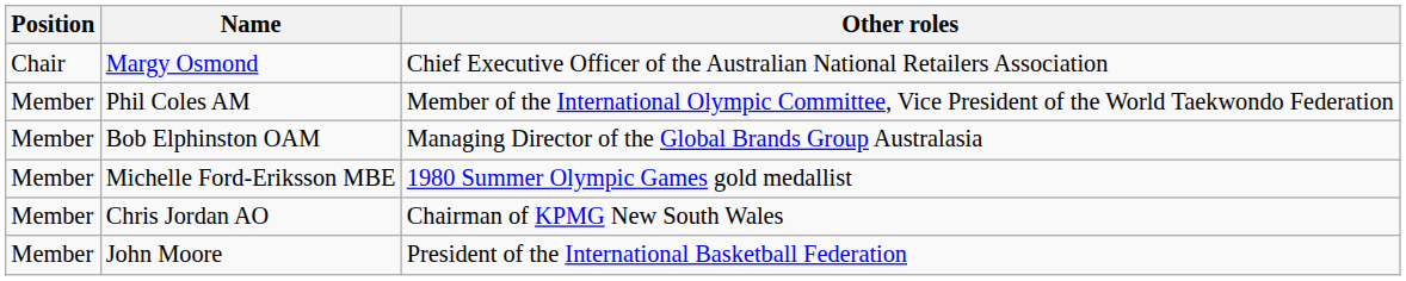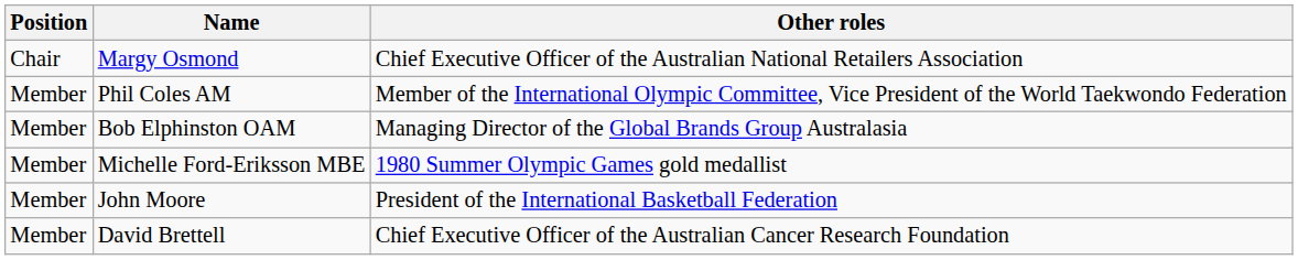- row: Member | Chris Jordan AO | Chairman of KPMG New South Wales
+ row: Member | David Brettell | Chief Executive Officer of the Australian Cancer Research Foundation
